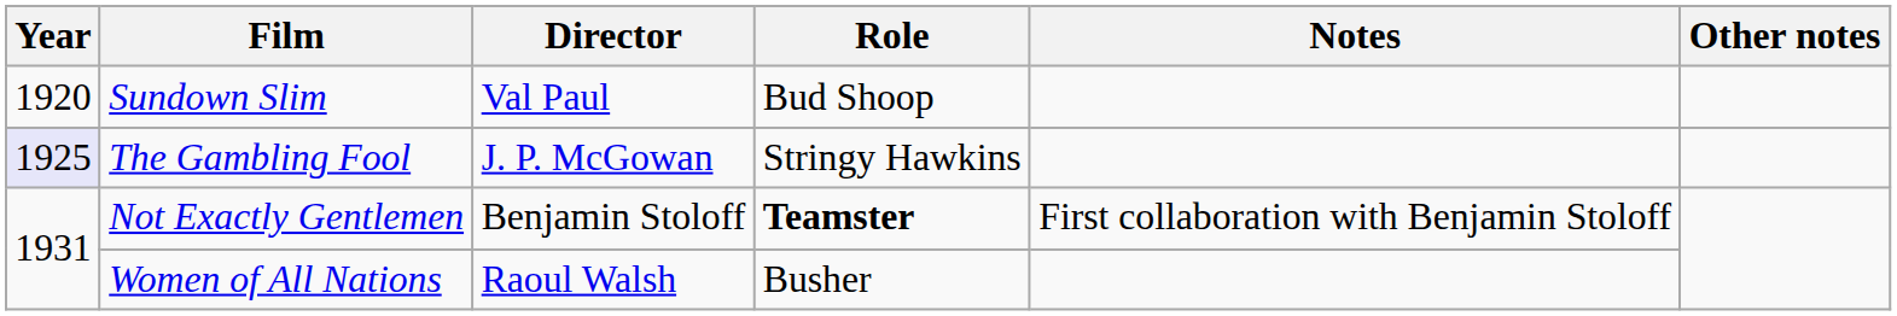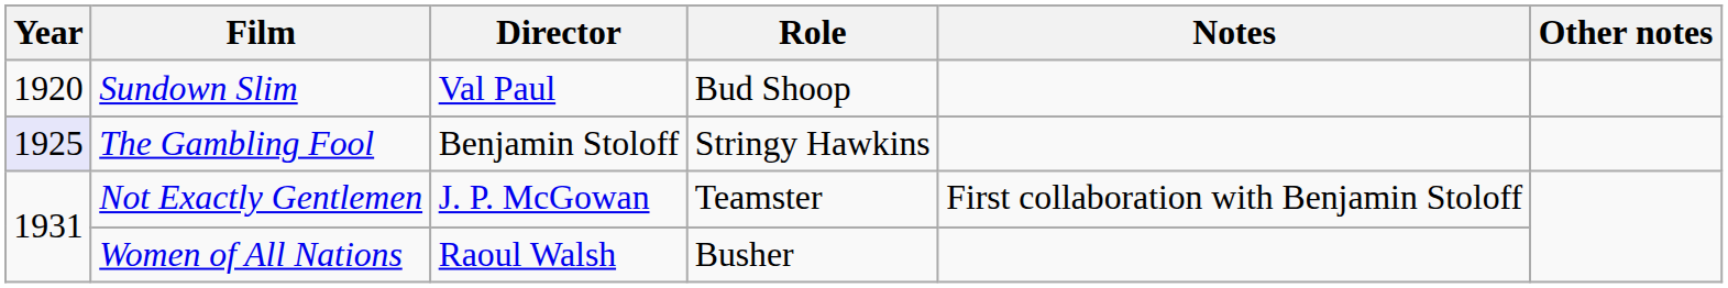The Gambling Fool | Director: J. P. McGowan -> Benjamin Stoloff
Not Exactly Gentlemen | Director: Benjamin Stoloff -> J. P. McGowan
Not Exactly Gentlemen | Role: bold -> normal
